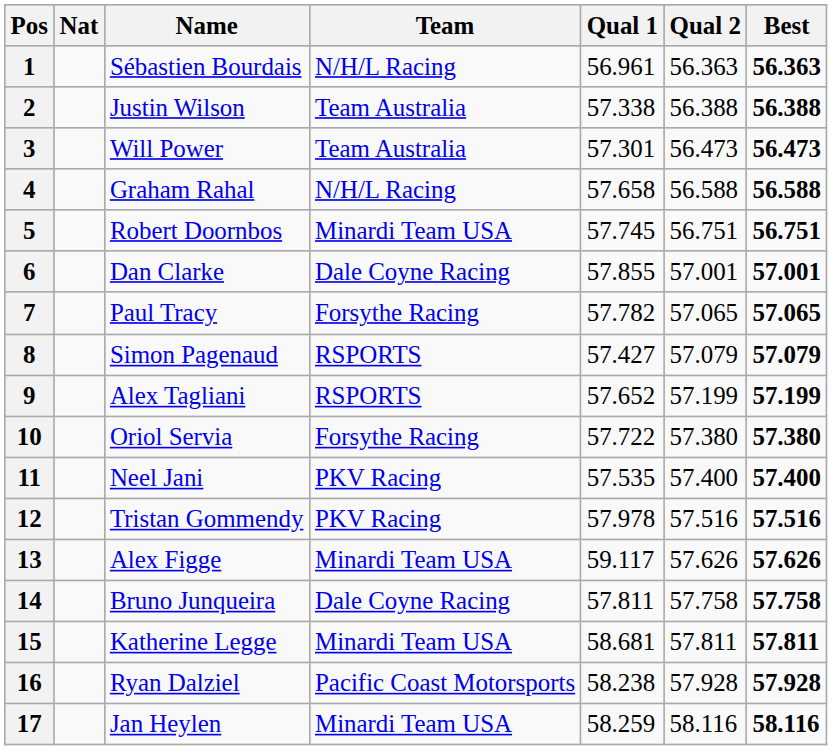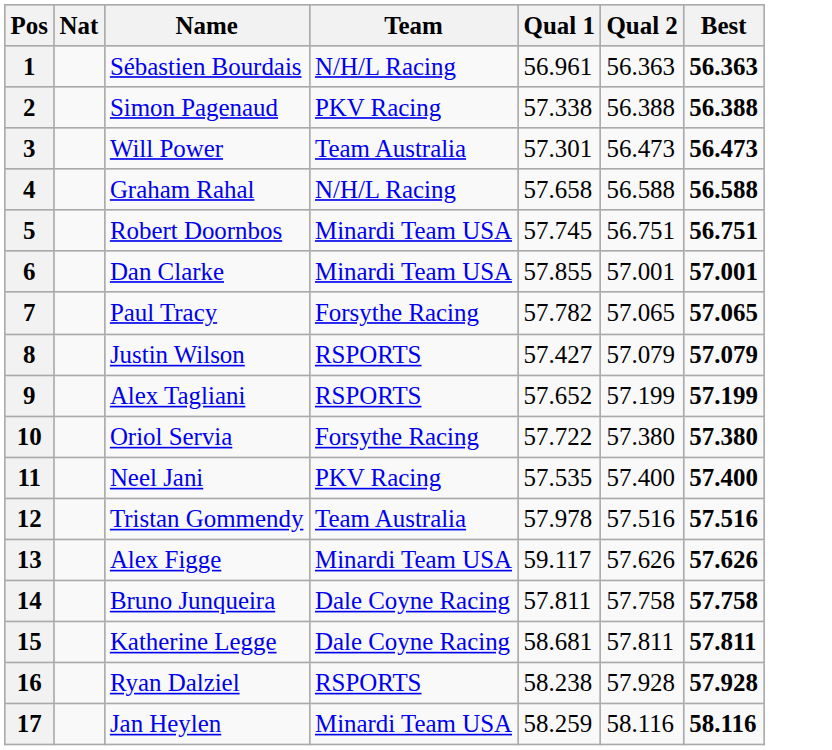2 | Name: Justin Wilson -> Simon Pagenaud
2 | Team: Team Australia -> PKV Racing
6 | Team: Dale Coyne Racing -> Minardi Team USA
8 | Name: Simon Pagenaud -> Justin Wilson
12 | Team: PKV Racing -> Team Australia
15 | Team: Minardi Team USA -> Dale Coyne Racing
16 | Team: Pacific Coast Motorsports -> RSPORTS
